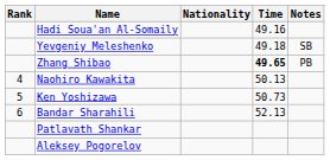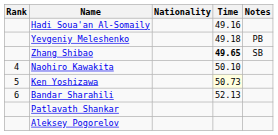Yevgeniy Meleshenko | Notes: SB -> PB
Zhang Shibao | Notes: PB -> SB
Naohiro Kawakita | Time: 50.13 -> 50.10
Ken Yoshizawa | Time: no background -> lightyellow background
